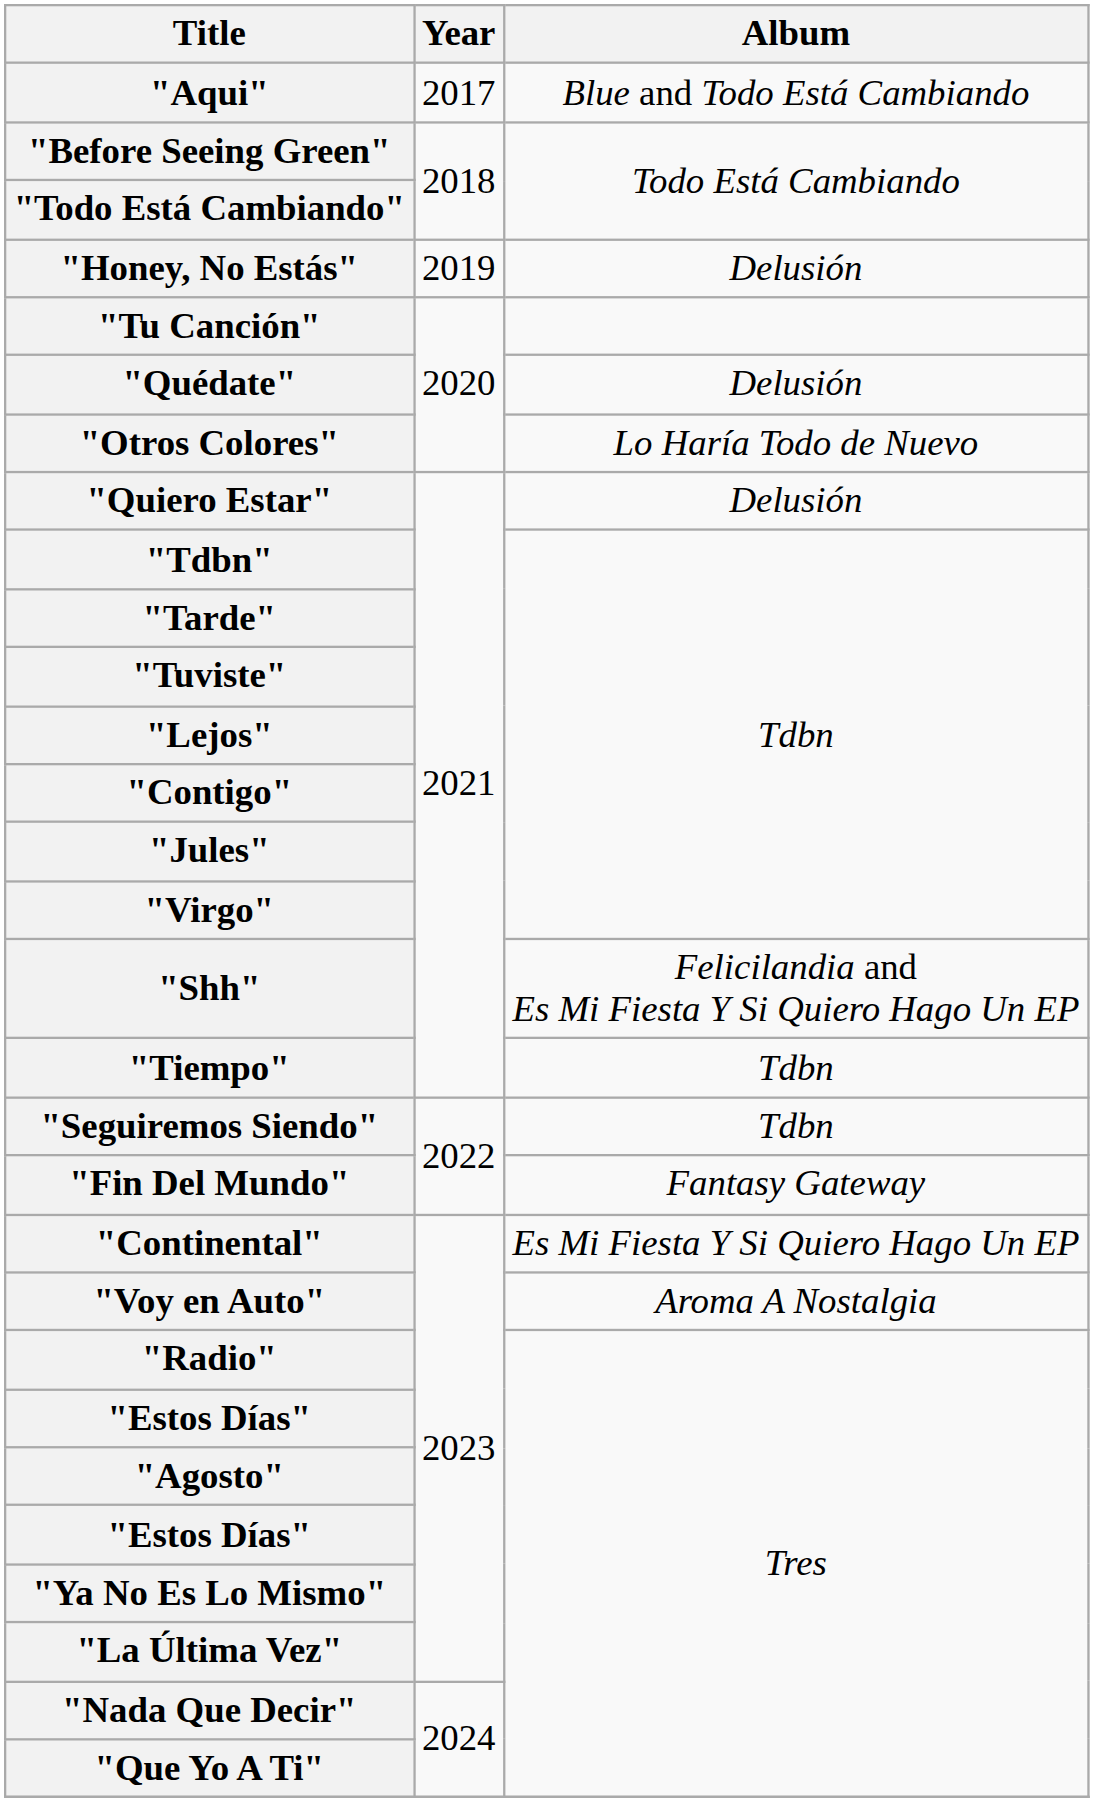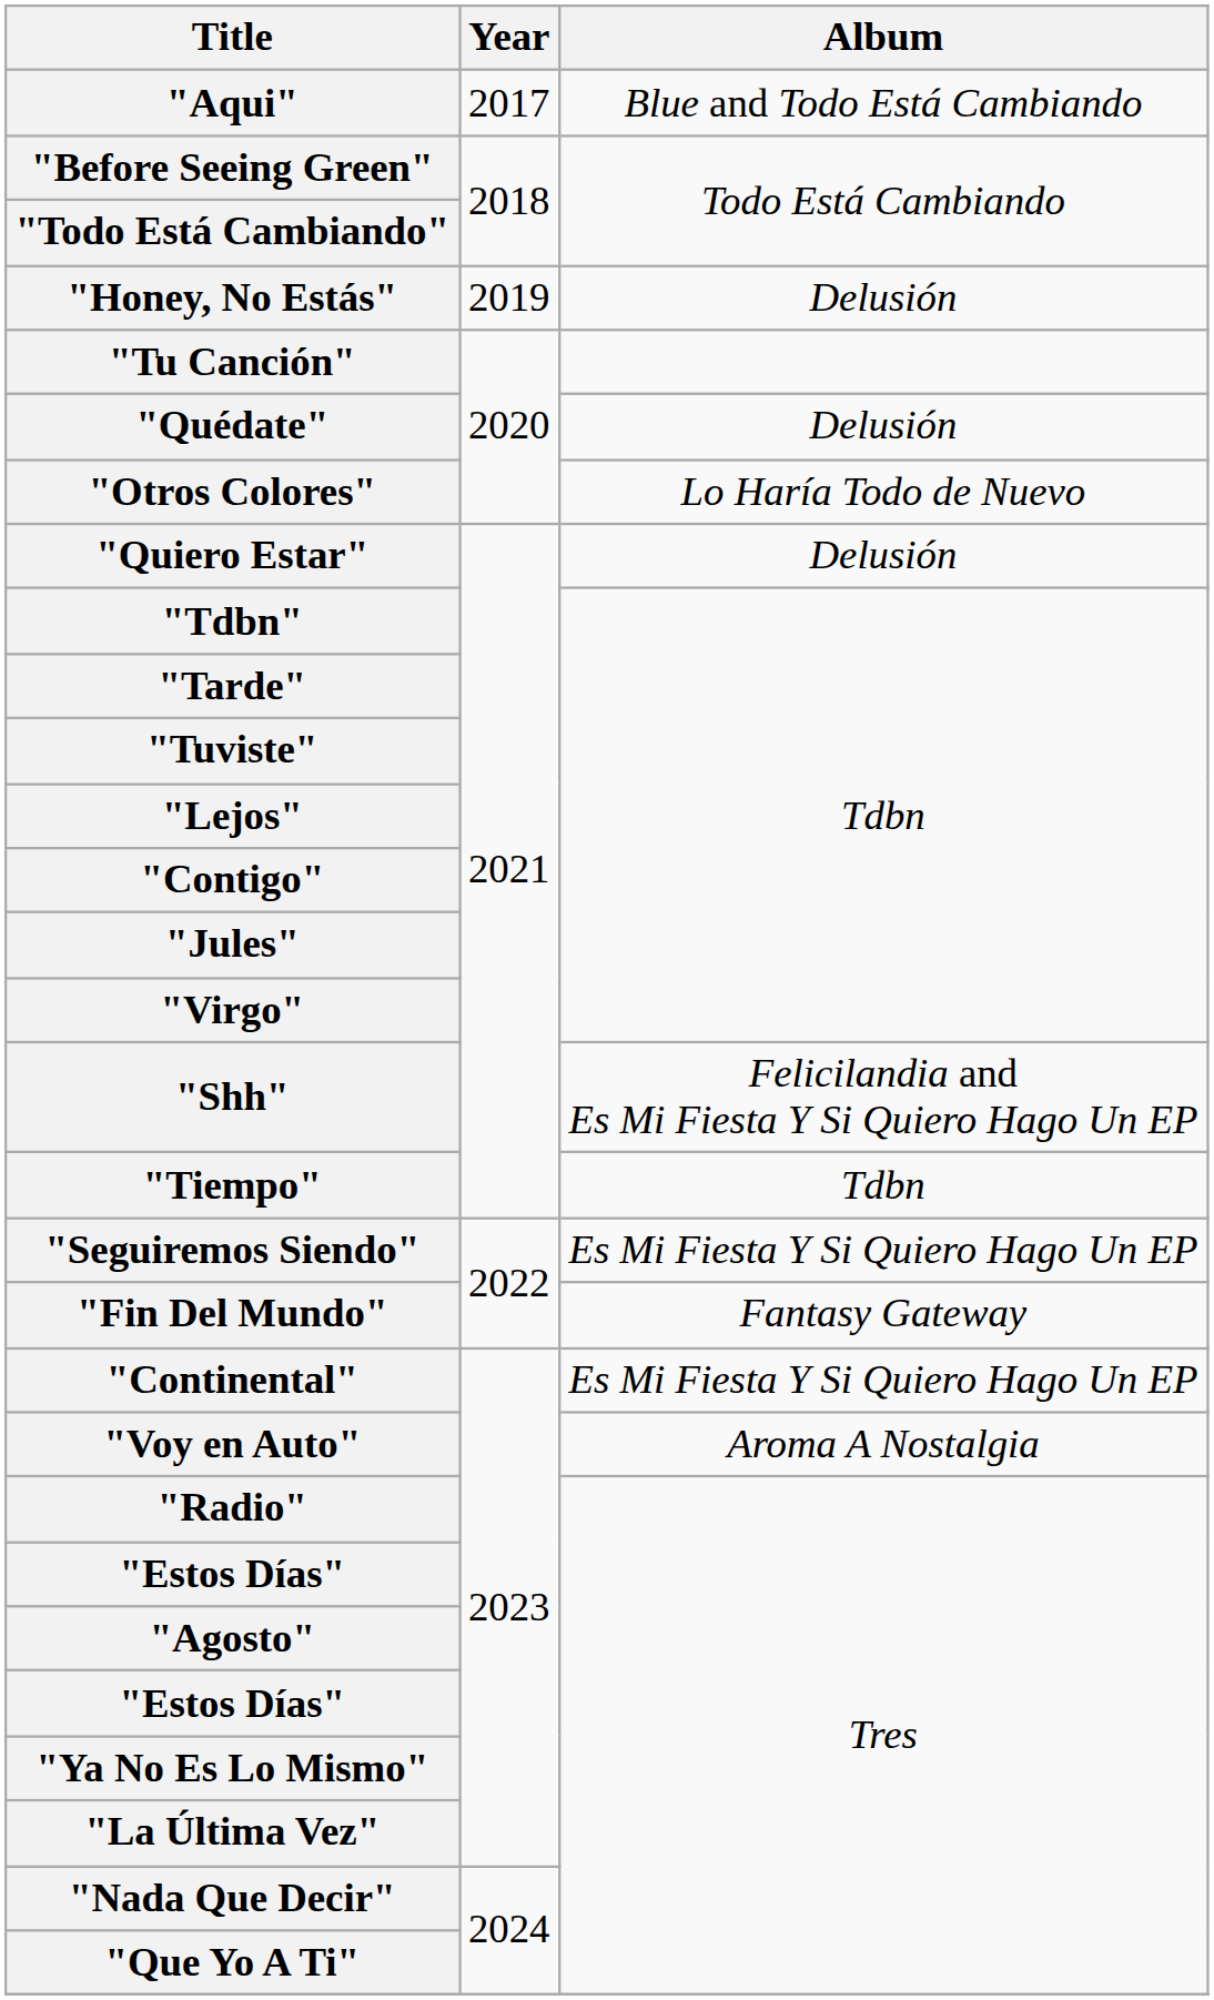"Seguiremos Siendo" | Album: Tdbn -> Es Mi Fiesta Y Si Quiero Hago Un EP
